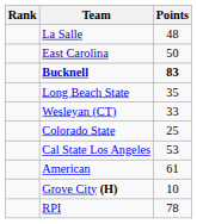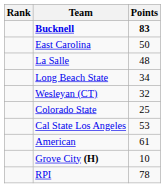rows swapped: Bucknell <-> La Salle
Long Beach State | Points: 35 -> 34
Wesleyan (CT) | Points: 33 -> 32
